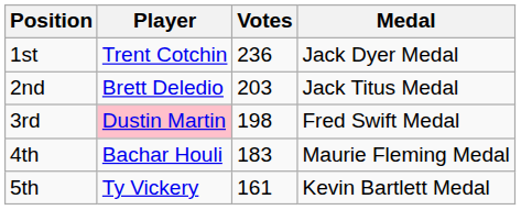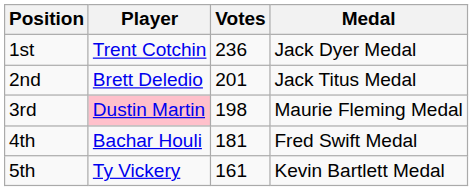2nd | Votes: 203 -> 201
3rd | Medal: Fred Swift Medal -> Maurie Fleming Medal
4th | Votes: 183 -> 181
4th | Medal: Maurie Fleming Medal -> Fred Swift Medal
